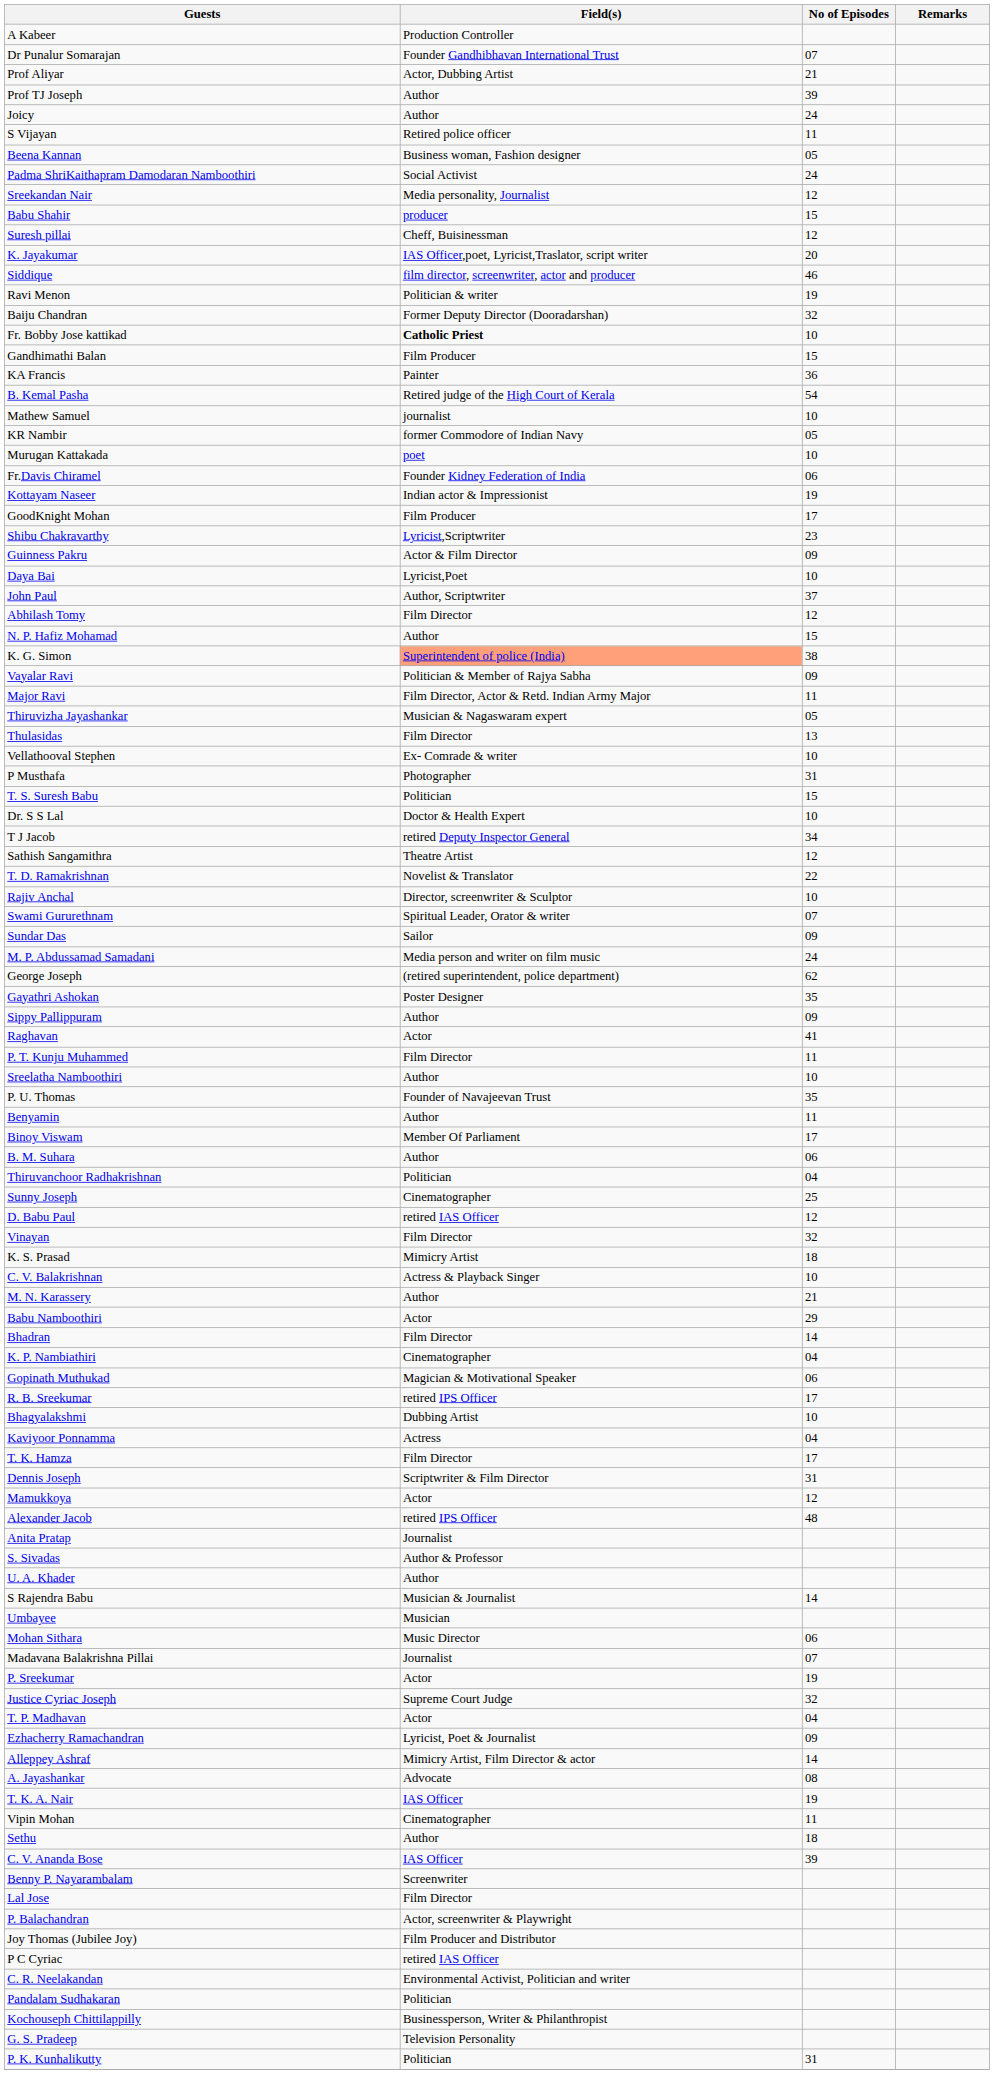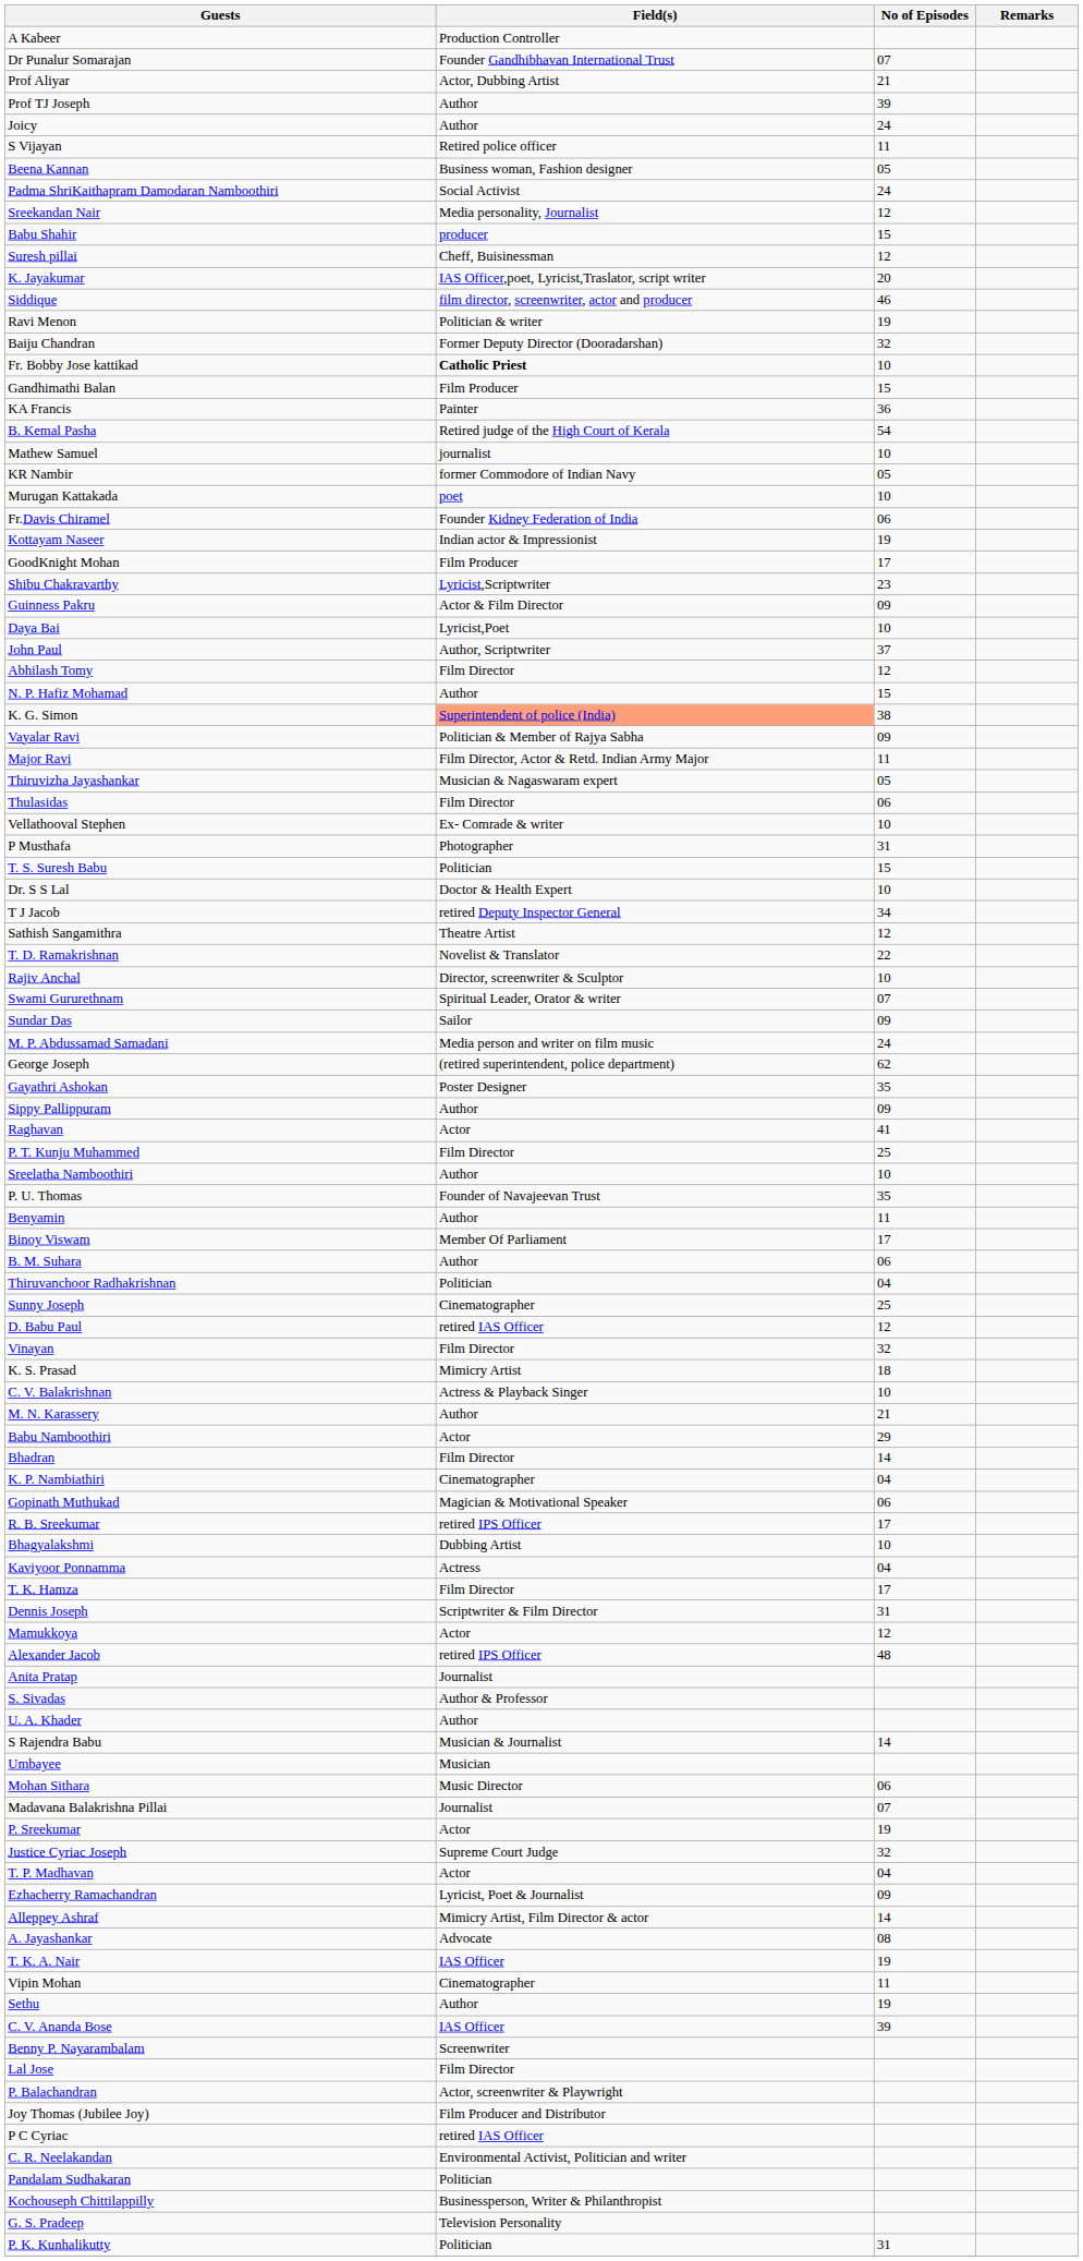Thulasidas | No of Episodes: 13 -> 06
P. T. Kunju Muhammed | No of Episodes: 11 -> 25
Sethu | No of Episodes: 18 -> 19
